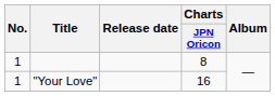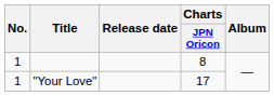"Your Love" | Charts / JPN Oricon: 16 -> 17
